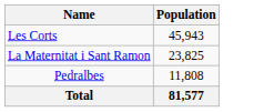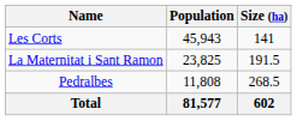+ column: Size (ha) | 141 | 191.5 | 268.5 | 602
